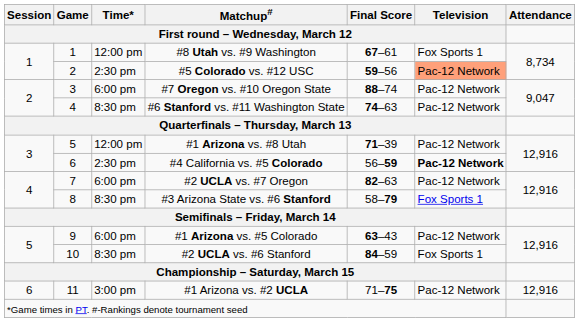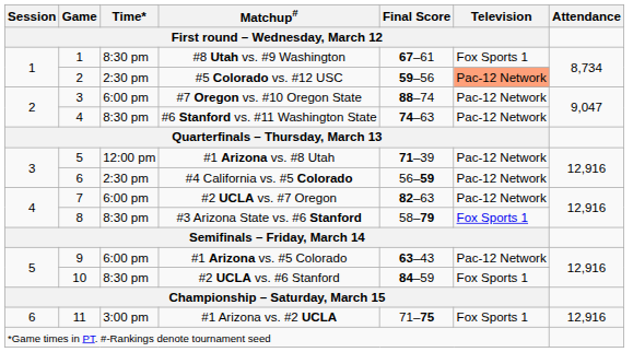#8 Utah vs. #9 Washington | Time* / First round – Wednesday, March 12: 12:00 pm -> 8:30 pm
#4 California vs. #5 Colorado | Television / First round – Wednesday, March 12: bold -> normal
#1 Arizona vs. #2 UCLA | Television / First round – Wednesday, March 12: Pac-12 Network -> Fox Sports 1
